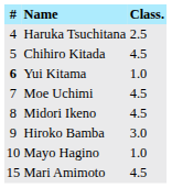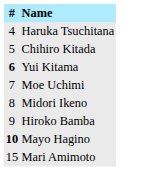- column: Class. | 2.5 | 4.5 | 1.0 | 4.5 | 4.5 | 3.0 | 1.0 | 4.5
Mayo Hagino | #: normal -> bold
